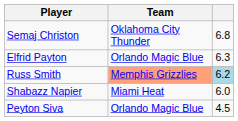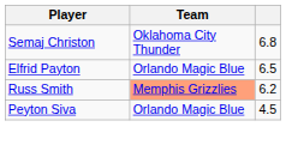Elfrid Payton | column 3: 6.3 -> 6.5
Russ Smith | column 3: lightblue background -> no background
- row: Shabazz Napier | Miami Heat | 6.0
